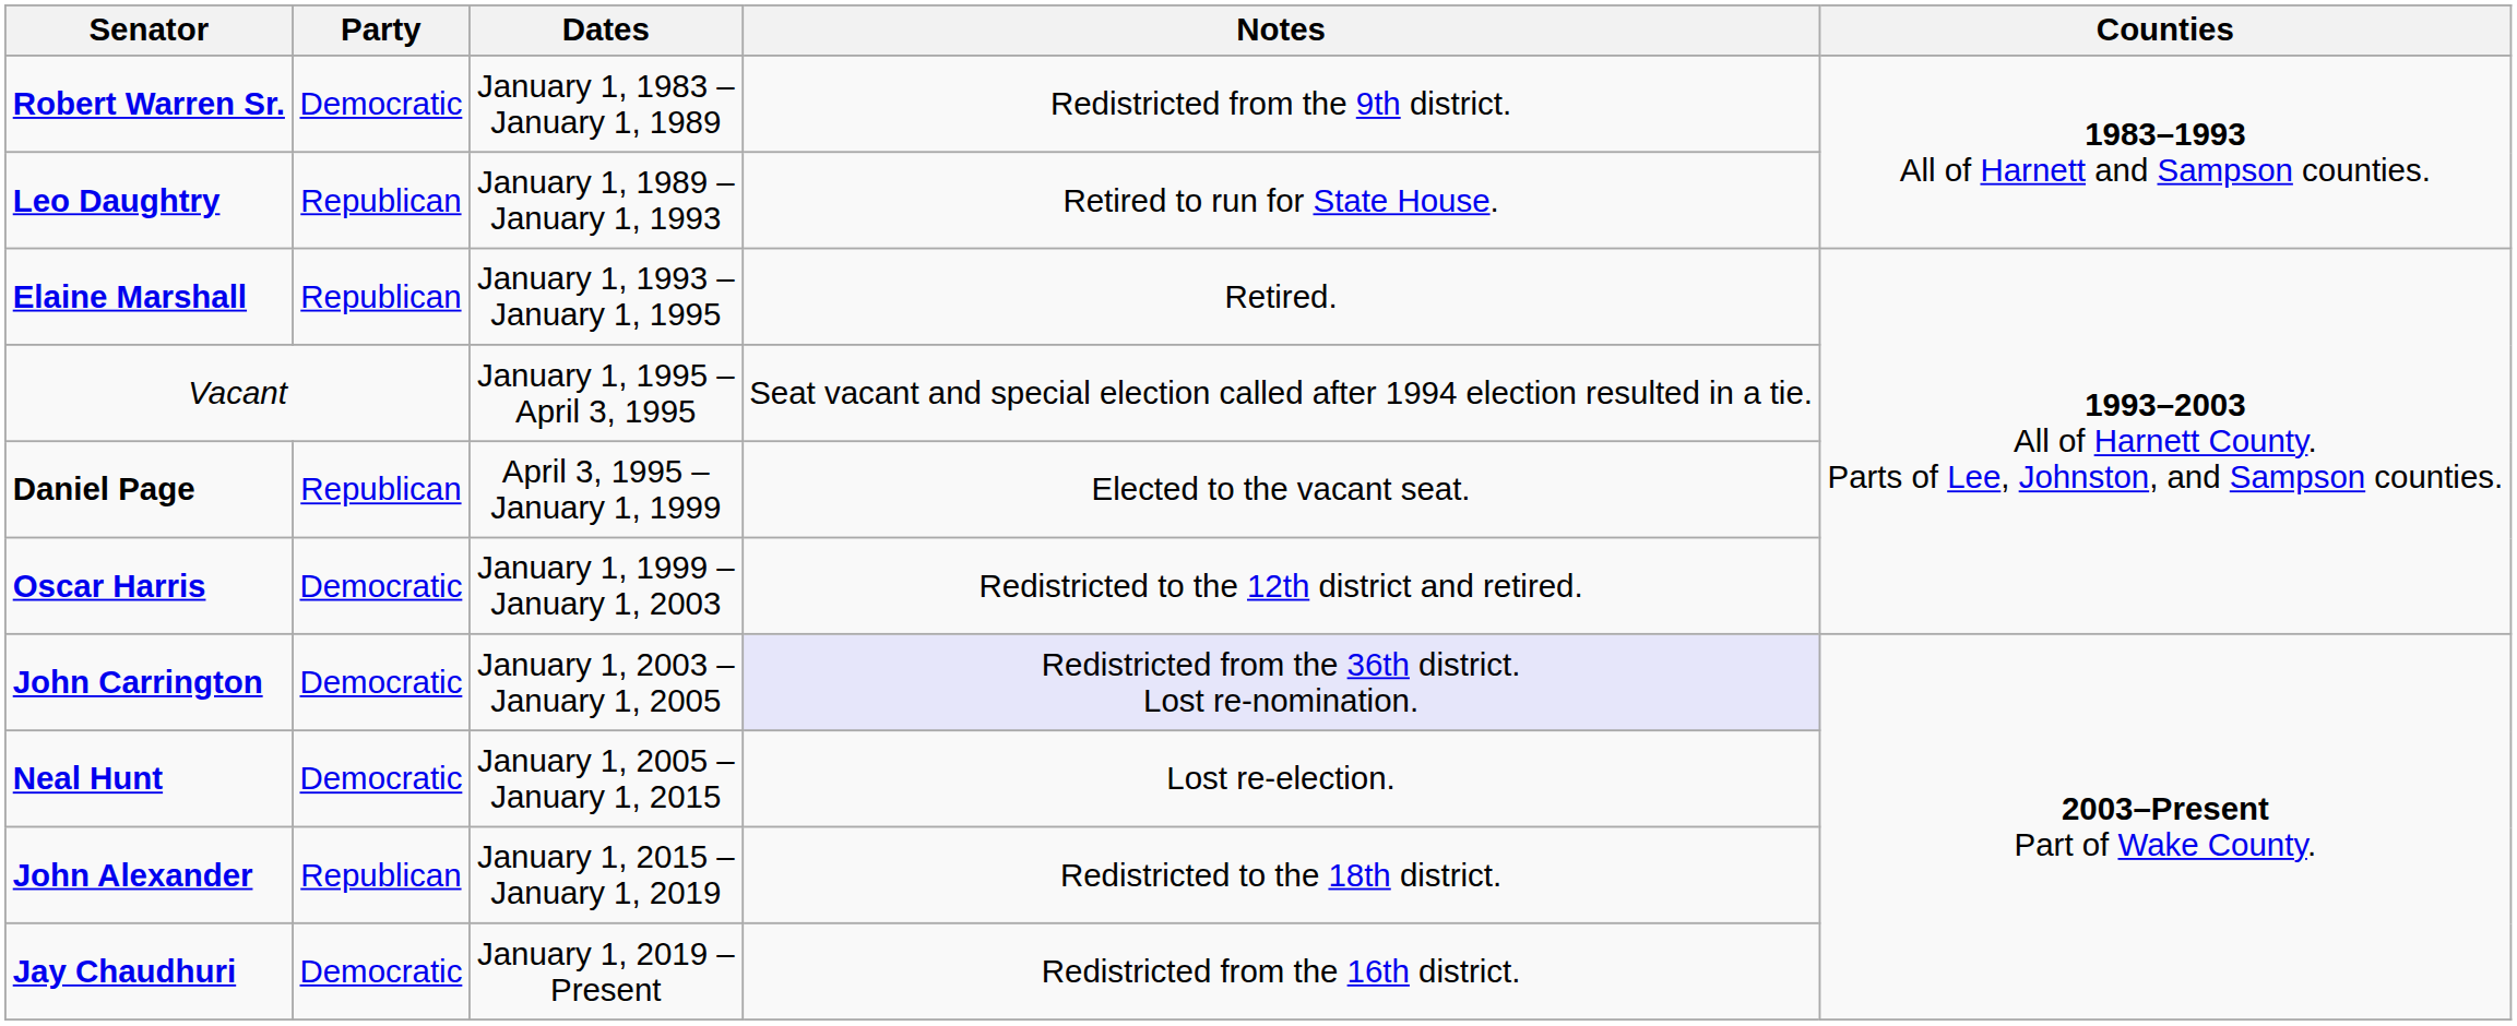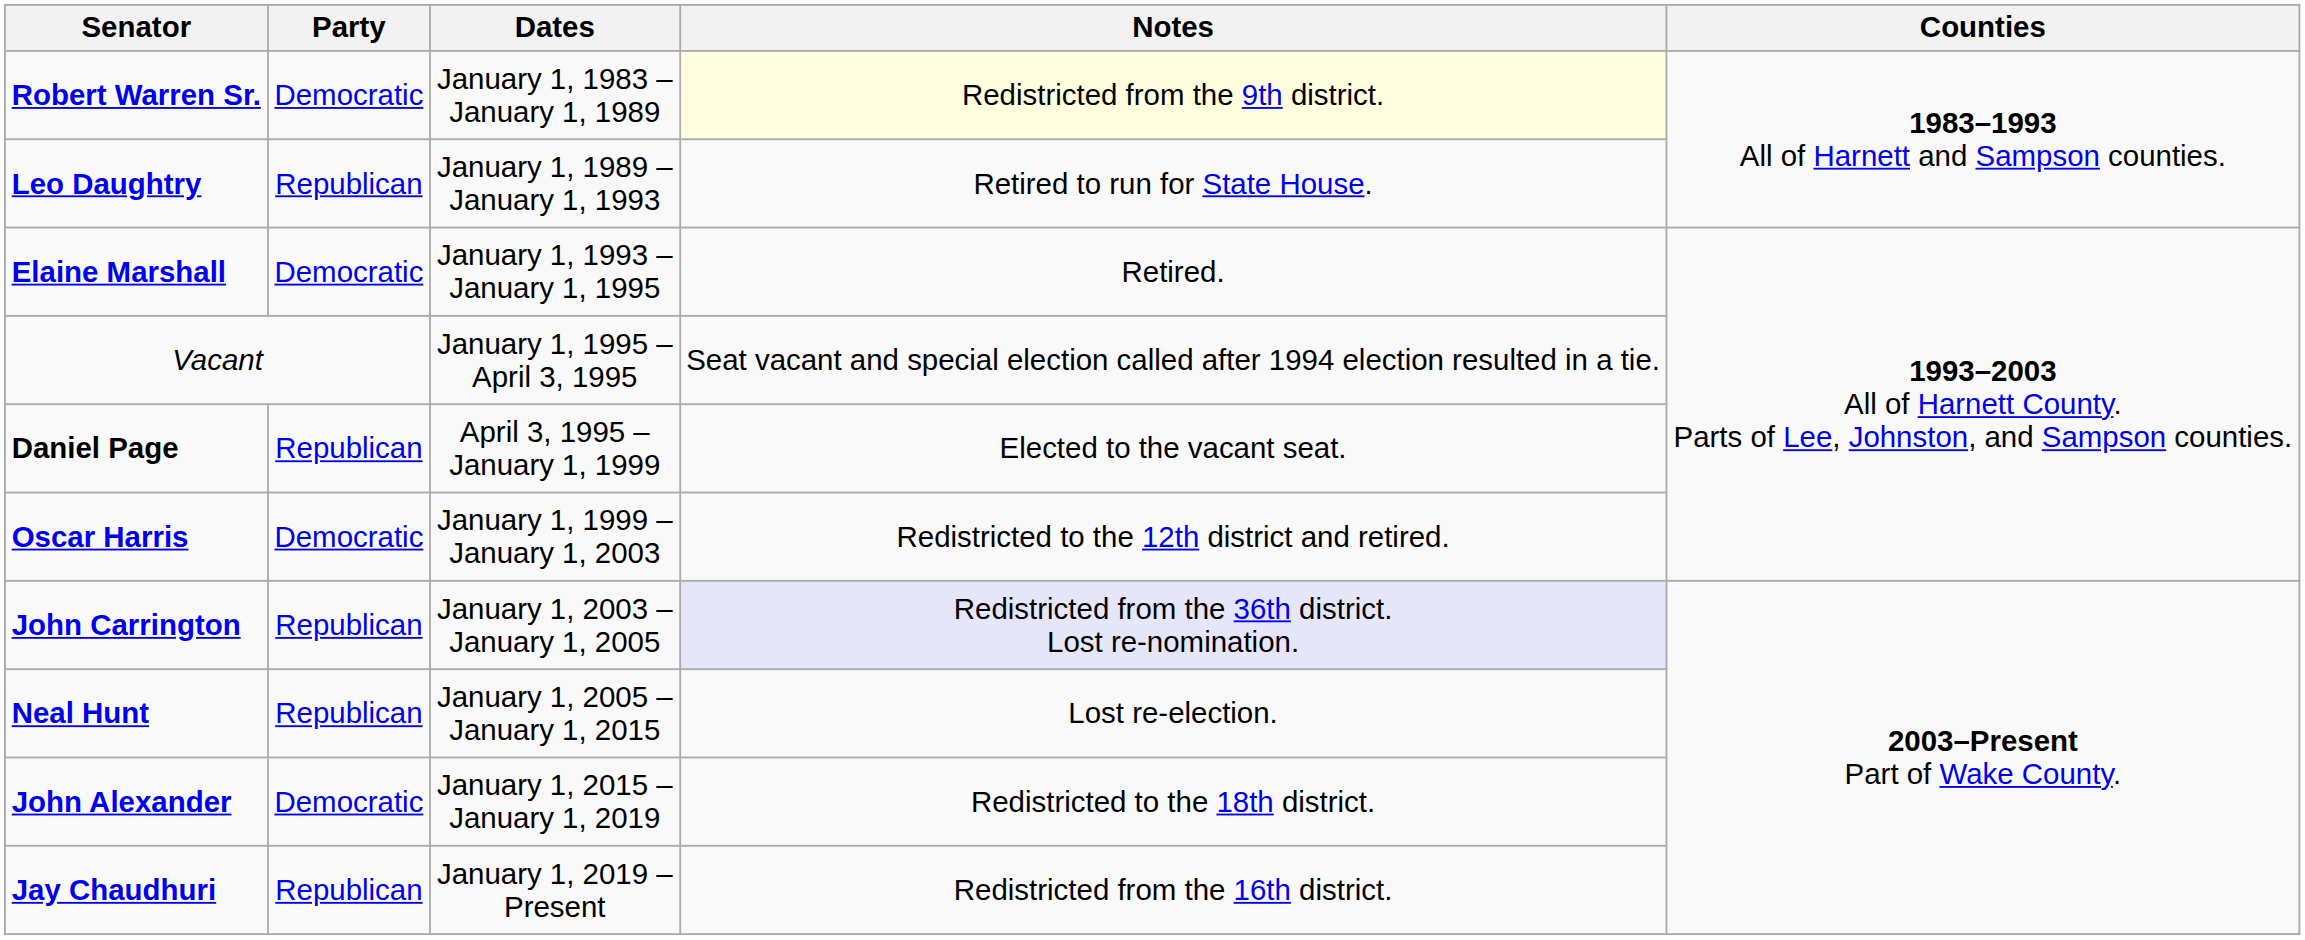Robert Warren Sr. | Notes: no background -> lightyellow background
Elaine Marshall | Party: Republican -> Democratic
John Carrington | Party: Democratic -> Republican
Neal Hunt | Party: Democratic -> Republican
John Alexander | Party: Republican -> Democratic
Jay Chaudhuri | Party: Democratic -> Republican
